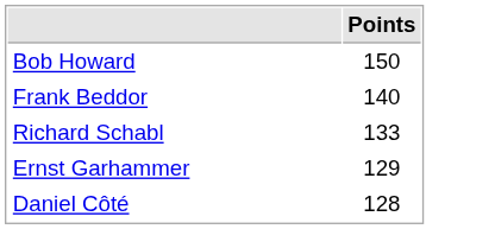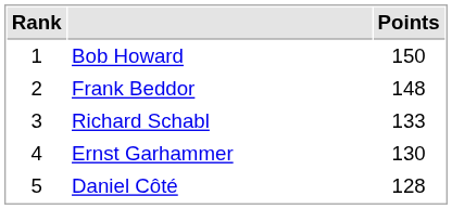+ column: Rank | 1 | 2 | 3 | 4 | 5
Frank Beddor | Points: 140 -> 148
Ernst Garhammer | Points: 129 -> 130
